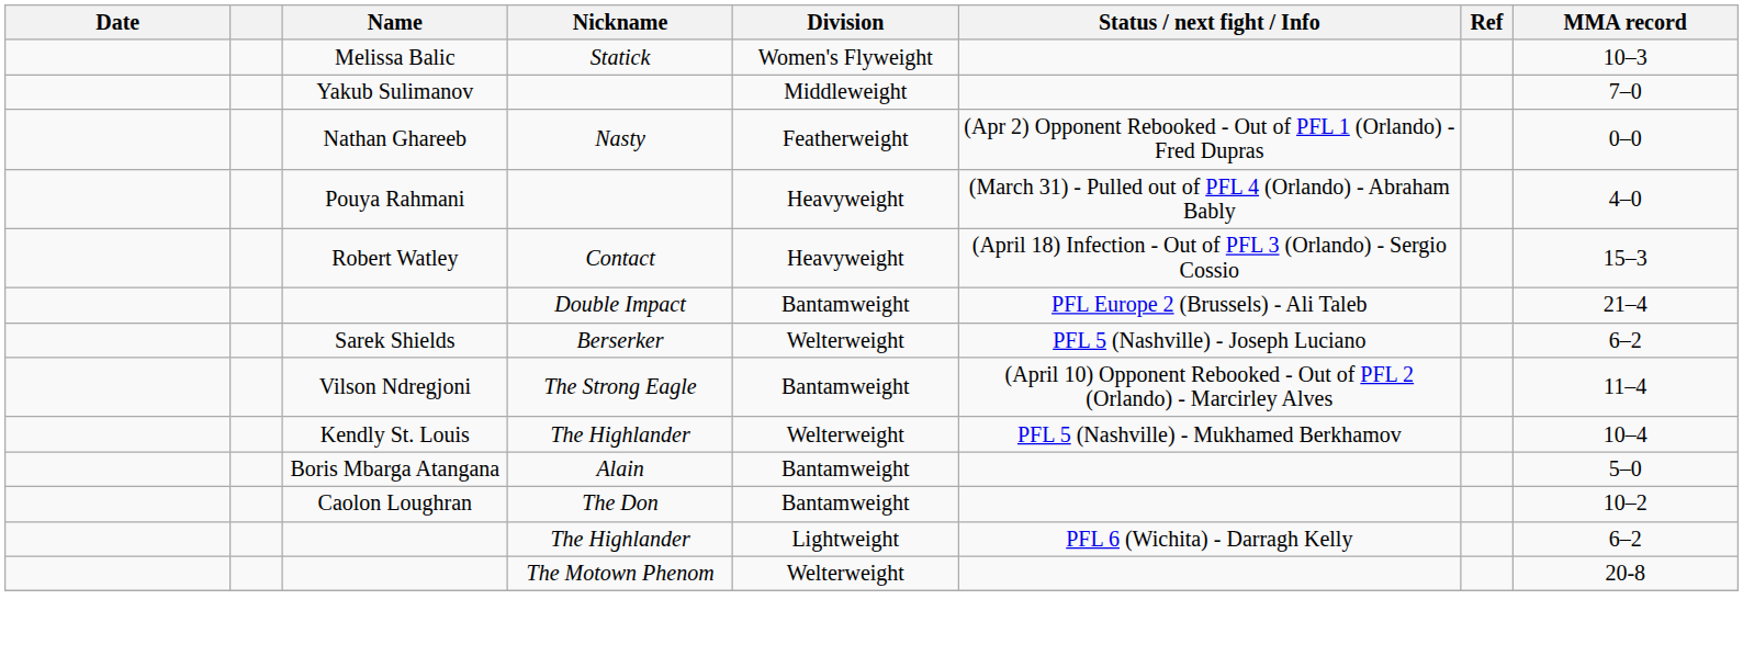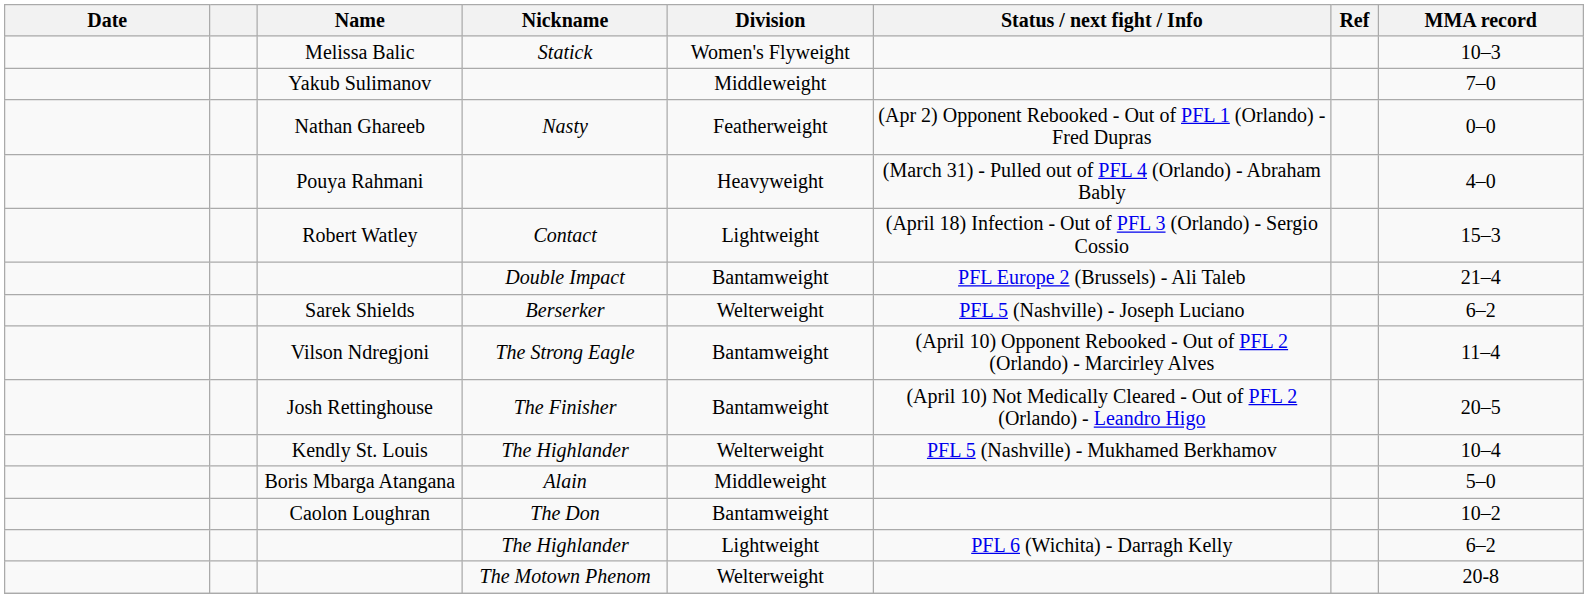Robert Watley | Division: Heavyweight -> Lightweight
+ row: Josh Rettinghouse | The Finisher | Bantamweight | (April 10) Not Medically Cleared - Out of PFL 2 (Orlando) - Leandro Higo | 20–5
Boris Mbarga Atangana | Division: Bantamweight -> Middleweight
